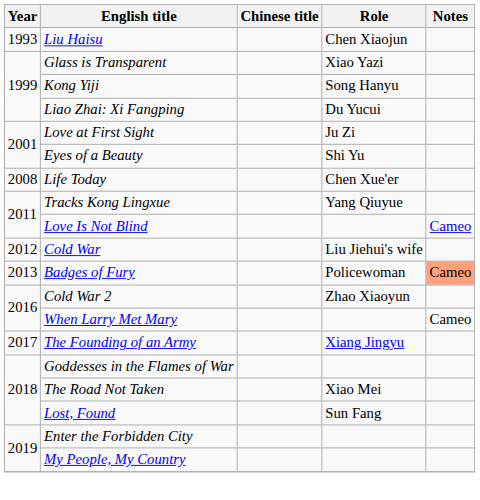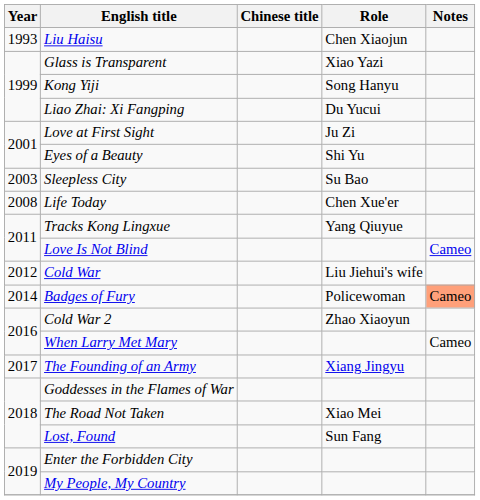+ row: 2003 | Sleepless City | Su Bao
Badges of Fury | Year: 2013 -> 2014
